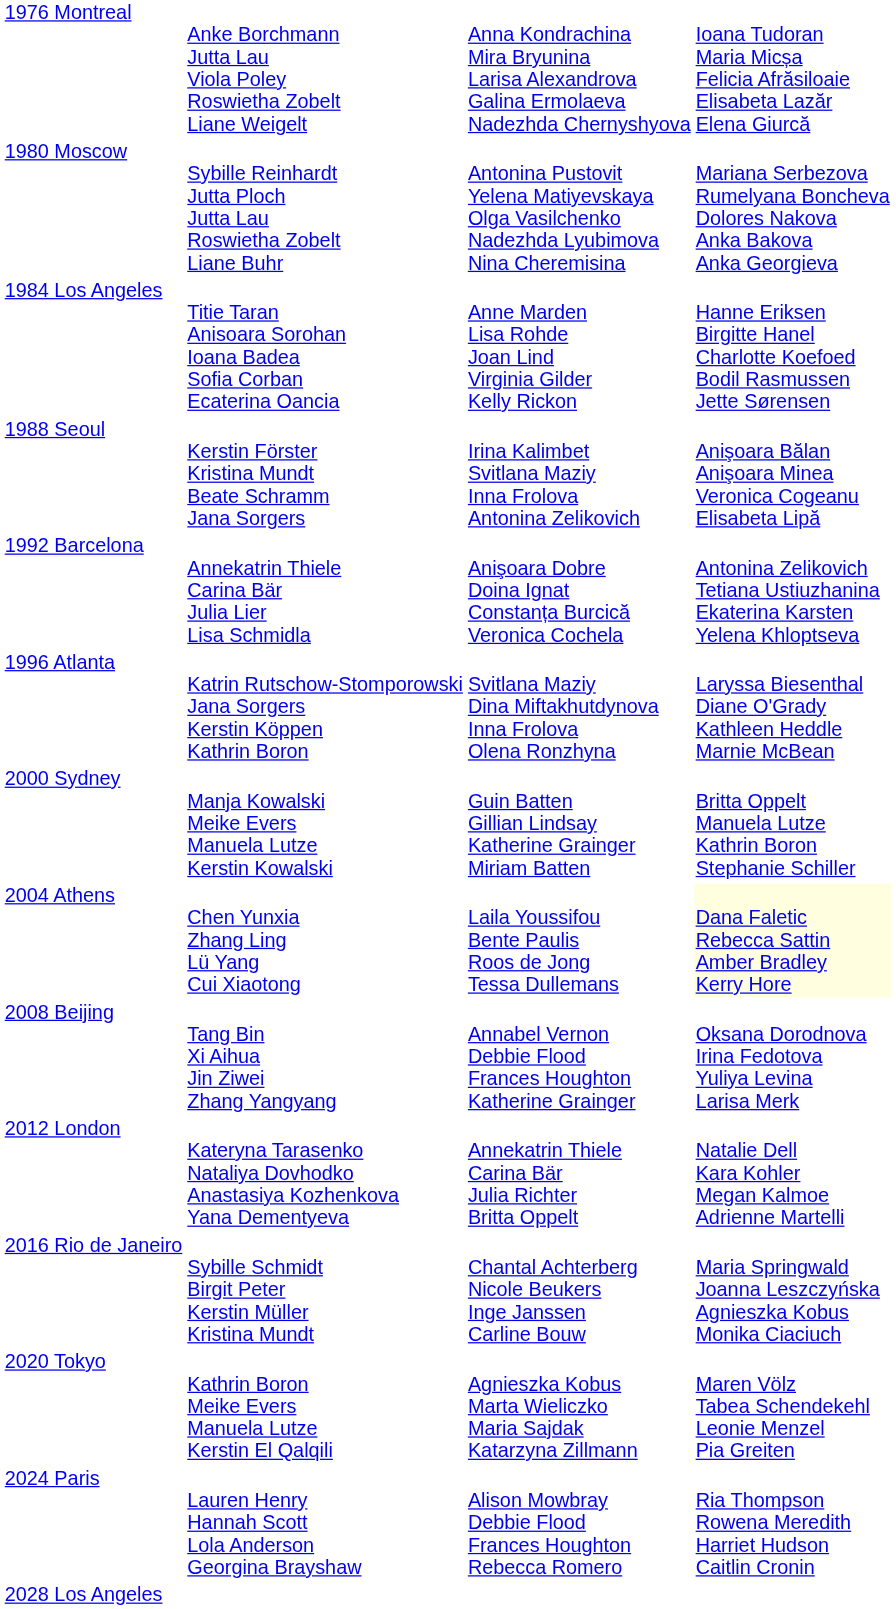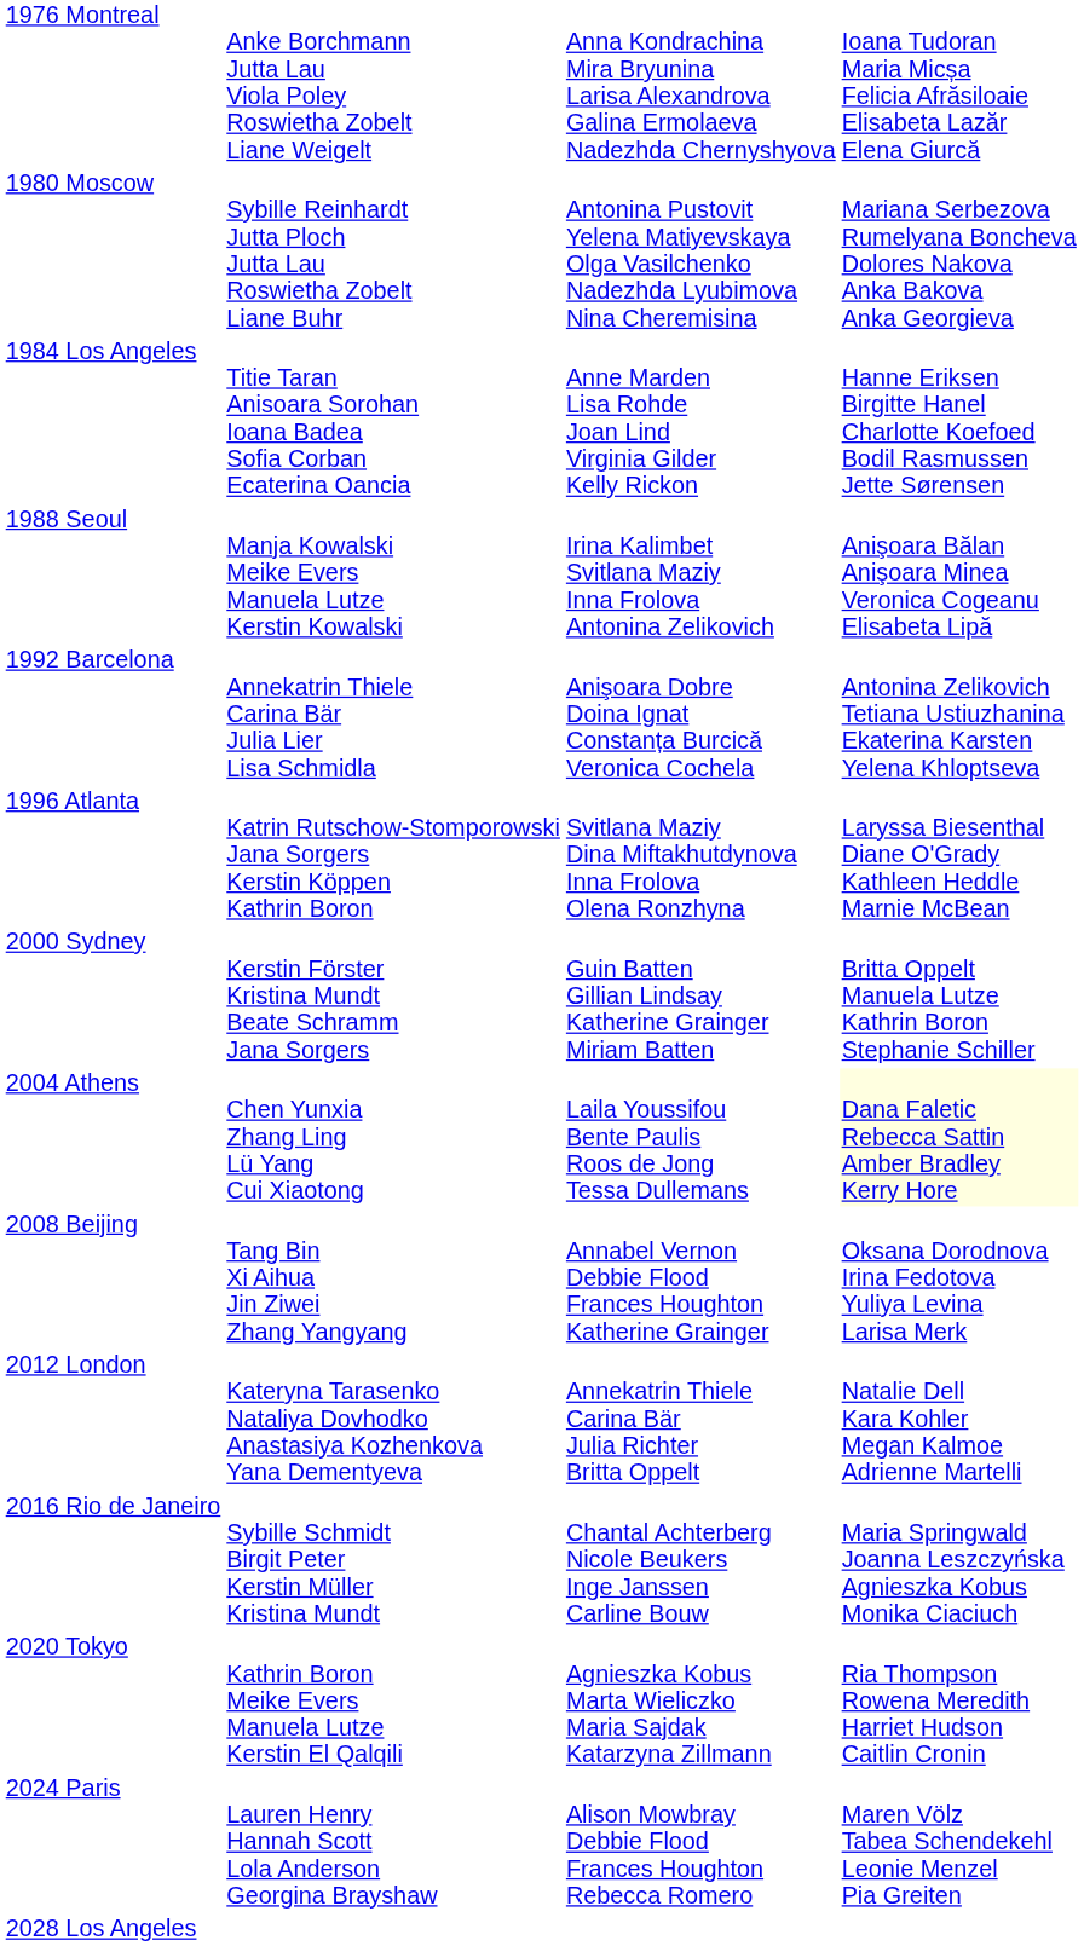1988 Seoul | column 2: Kerstin Förster Kristina Mundt Beate Schramm Jana Sorgers -> Manja Kowalski Meike Evers Manuela Lutze Kerstin Kowalski
2000 Sydney | column 2: Manja Kowalski Meike Evers Manuela Lutze Kerstin Kowalski -> Kerstin Förster Kristina Mundt Beate Schramm Jana Sorgers
2020 Tokyo | column 4: Maren Völz Tabea Schendekehl Leonie Menzel Pia Greiten -> Ria Thompson Rowena Meredith Harriet Hudson Caitlin Cronin
2024 Paris | column 4: Ria Thompson Rowena Meredith Harriet Hudson Caitlin Cronin -> Maren Völz Tabea Schendekehl Leonie Menzel Pia Greiten
